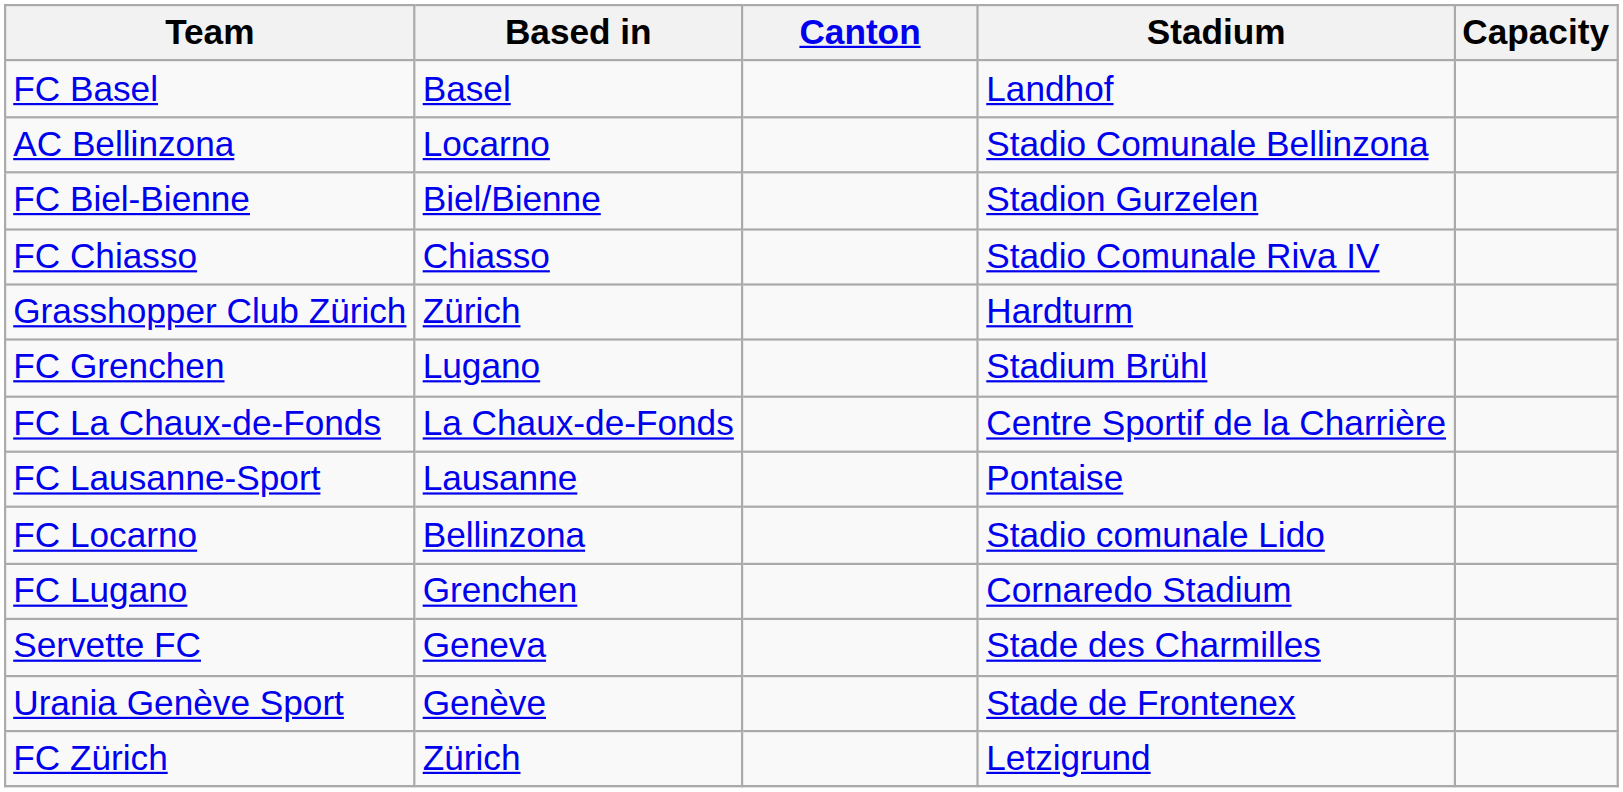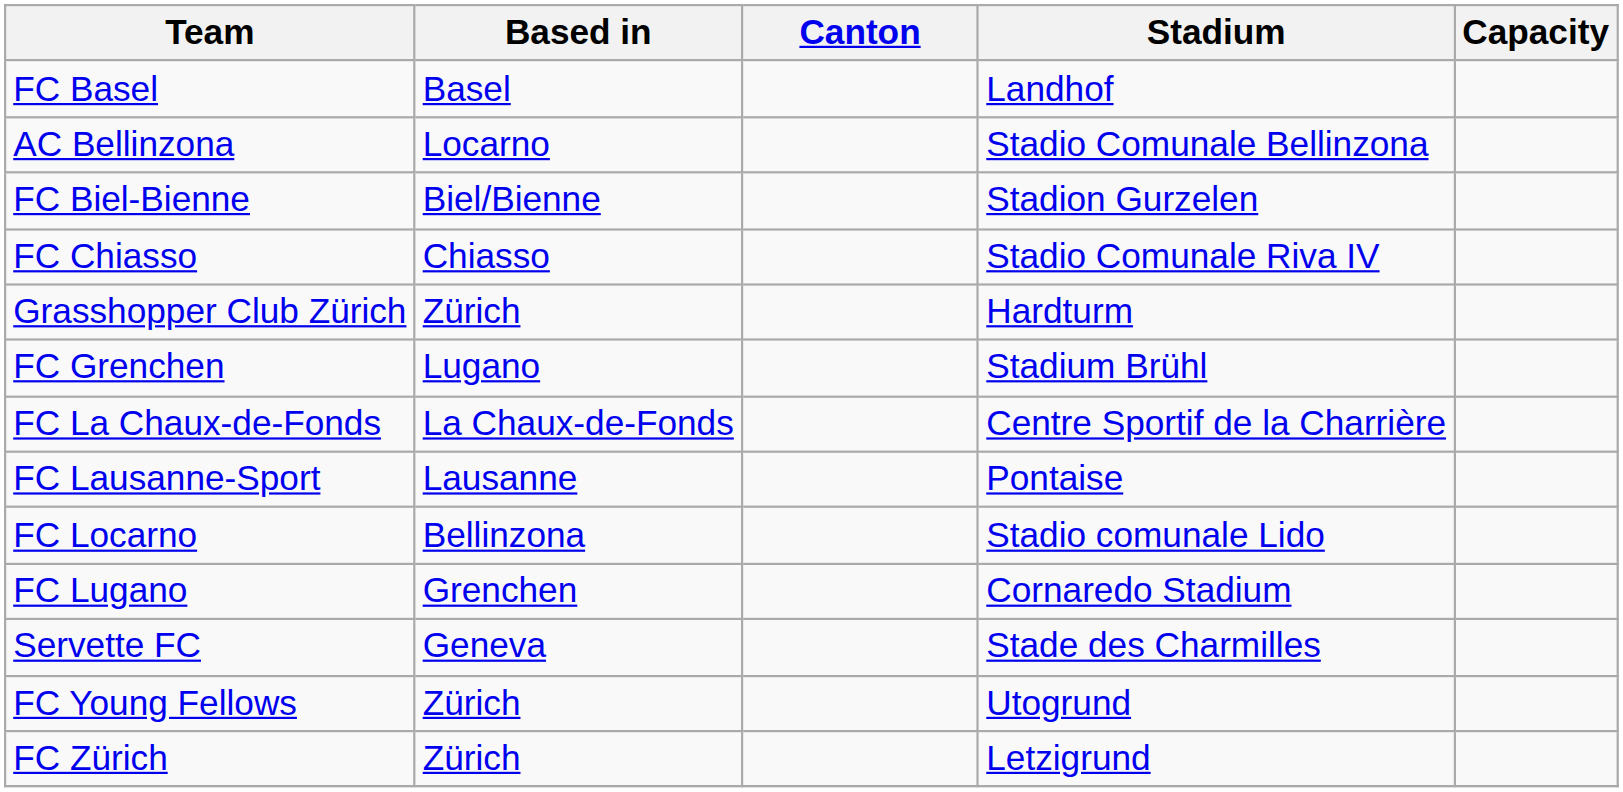- row: Urania Genève Sport | Genève | Stade de Frontenex
+ row: FC Young Fellows | Zürich | Utogrund
